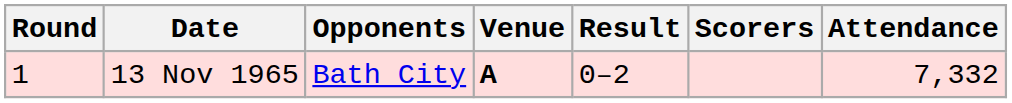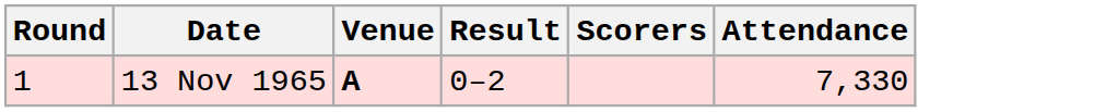- column: Opponents | Bath City
13 Nov 1965 | Attendance: 7,332 -> 7,330
